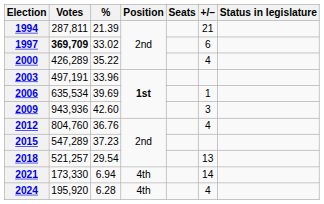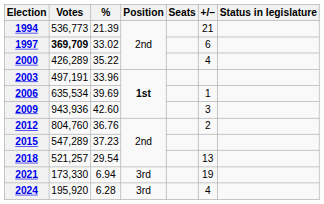1994 | Votes: 287,811 -> 536,773
2012 | +/–: 4 -> 2
2021 | Position: 4th -> 3rd
2021 | +/–: 14 -> 19
2024 | Position: 4th -> 3rd
